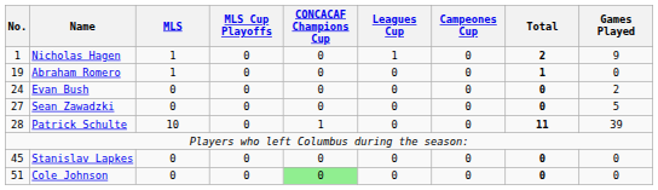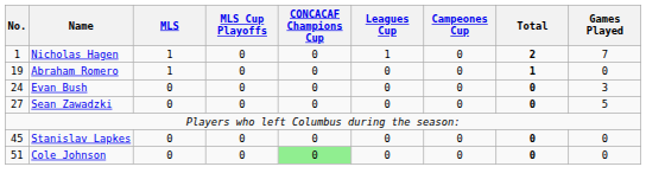Nicholas Hagen | Games Played: 9 -> 7
Evan Bush | Games Played: 2 -> 3
- row: 28 | Patrick Schulte | 10 | 0 | 1 | 0 | 0 | 11 | 39
